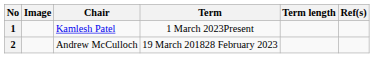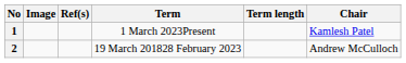columns swapped: Chair <-> Ref(s)
